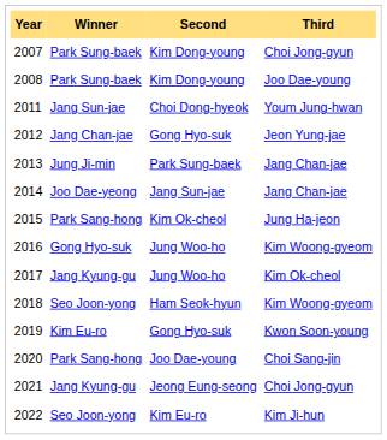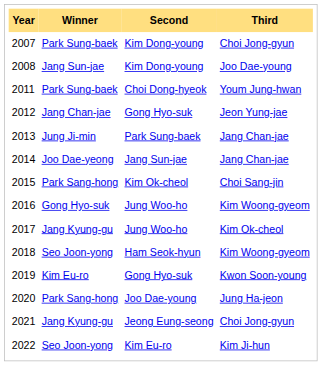2008 | Winner: Park Sung-baek -> Jang Sun-jae
2011 | Winner: Jang Sun-jae -> Park Sung-baek
2015 | Third: Jung Ha-jeon -> Choi Sang-jin
2020 | Third: Choi Sang-jin -> Jung Ha-jeon
